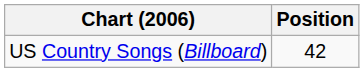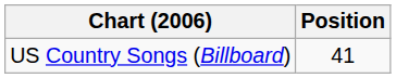US Country Songs (Billboard) | Position: 42 -> 41
